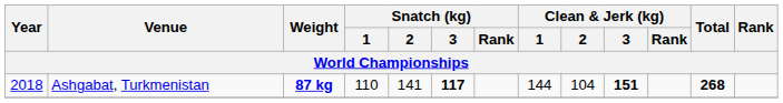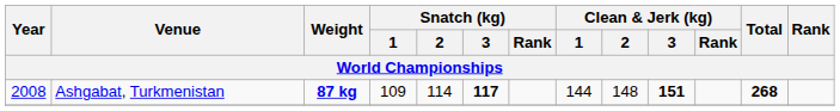Ashgabat, Turkmenistan | Year: 2018 -> 2008
Ashgabat, Turkmenistan | Snatch (kg) / 1: 110 -> 109
Ashgabat, Turkmenistan | Snatch (kg) / 2: 141 -> 114
Ashgabat, Turkmenistan | Clean & Jerk (kg) / 2: 104 -> 148
